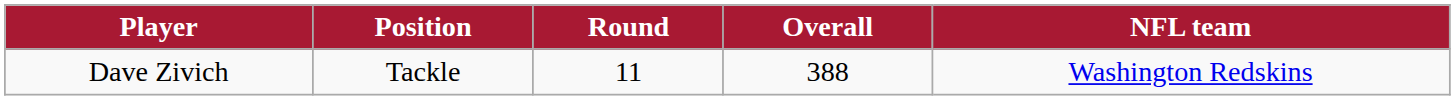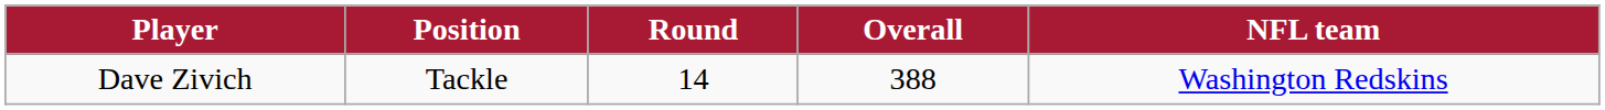Dave Zivich | Round: 11 -> 14
